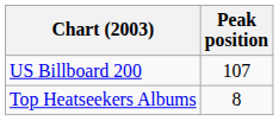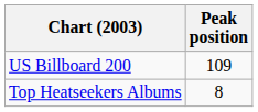US Billboard 200 | Peak position: 107 -> 109
